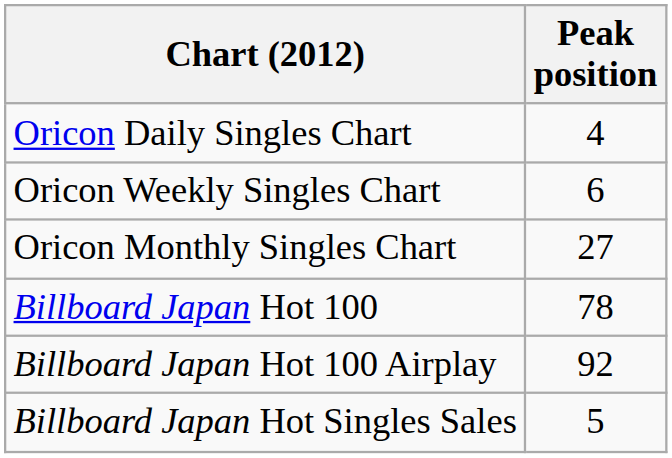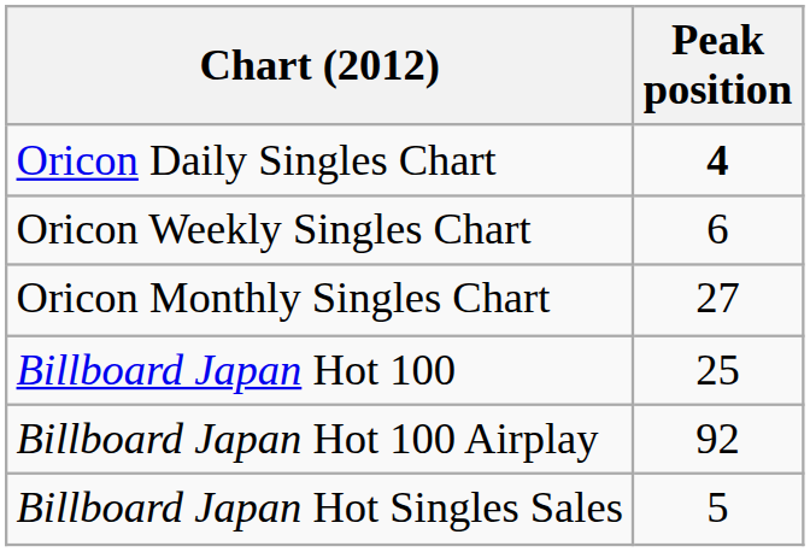Oricon Daily Singles Chart | Peak position: normal -> bold
Billboard Japan Hot 100 | Peak position: 78 -> 25
